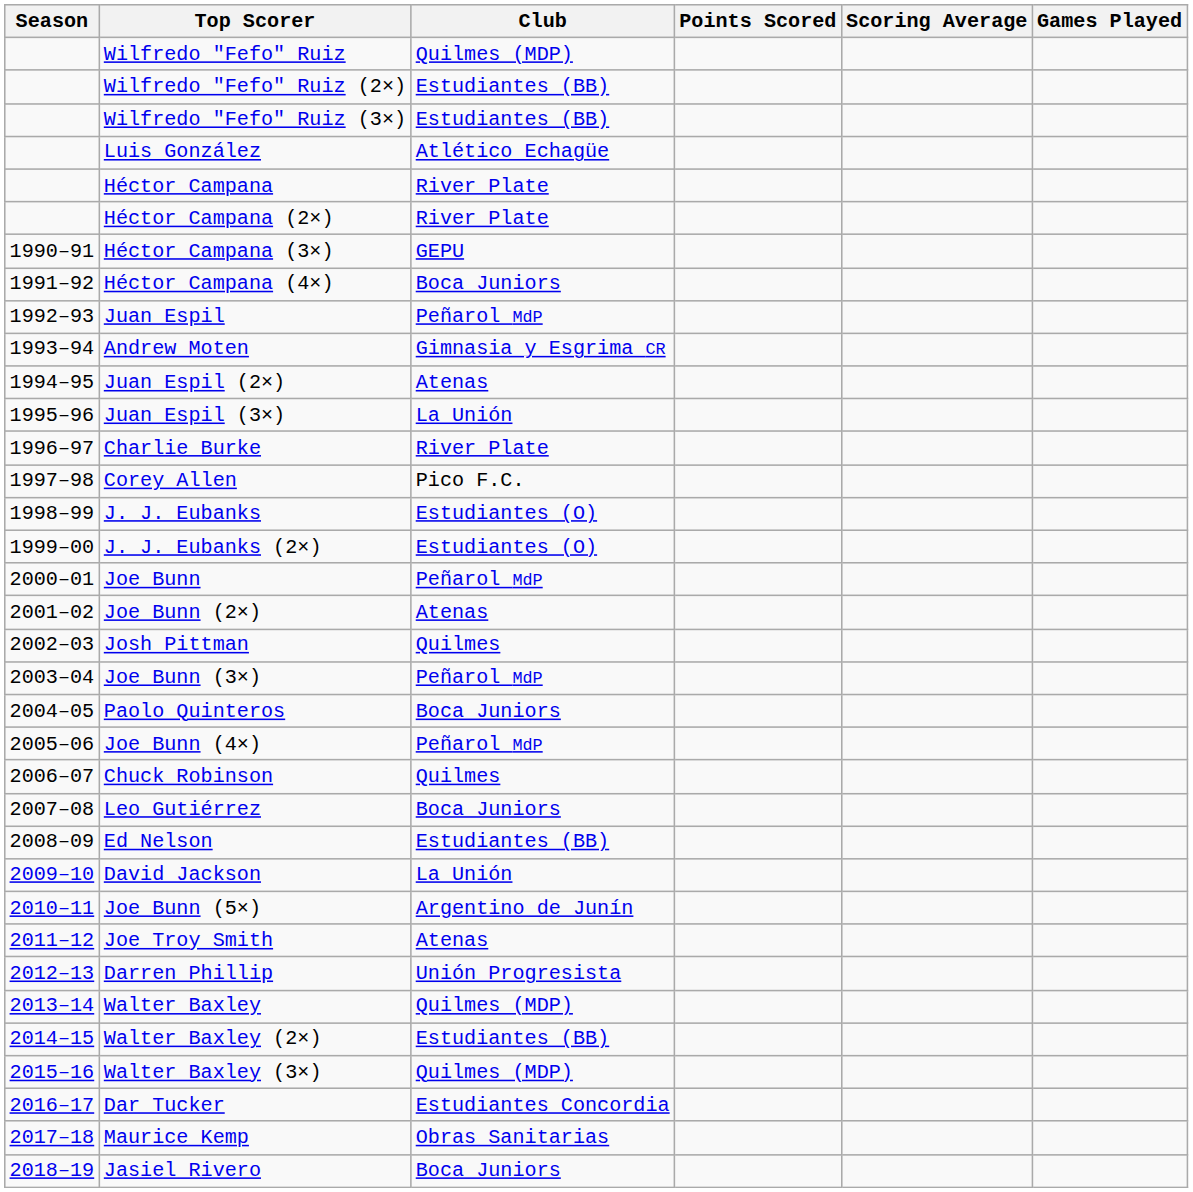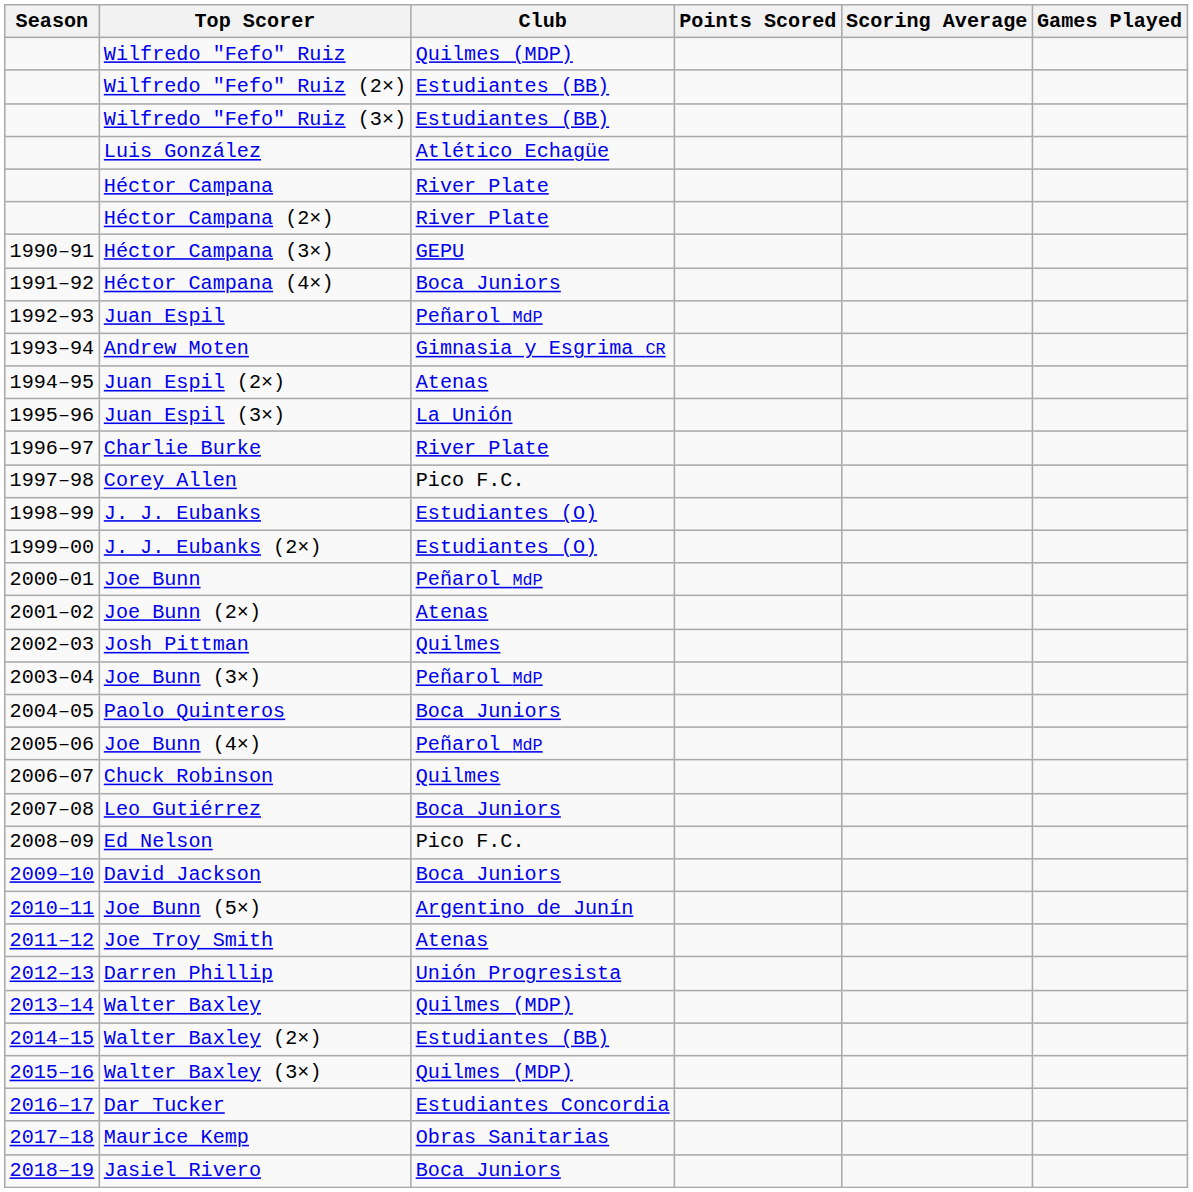Ed Nelson | Club: Estudiantes (BB) -> Pico F.C.
David Jackson | Club: La Unión -> Boca Juniors
